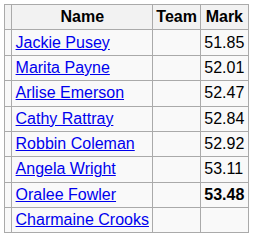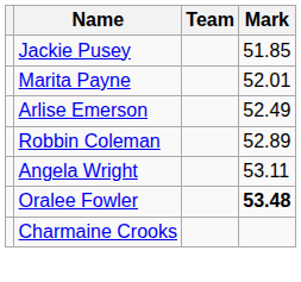Arlise Emerson | Mark: 52.47 -> 52.49
- row: Cathy Rattray | 52.84
Robbin Coleman | Mark: 52.92 -> 52.89
